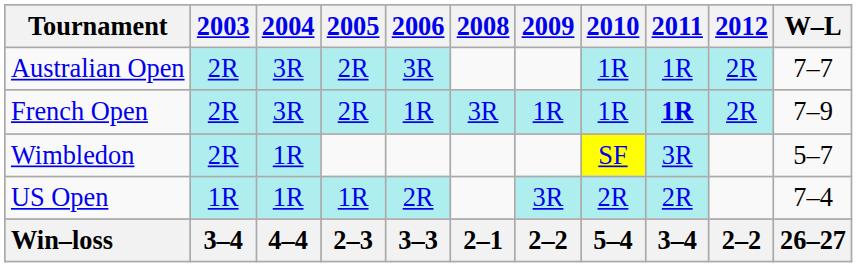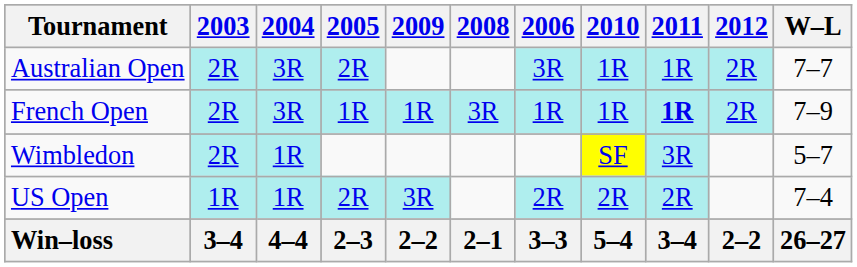columns swapped: 2006 <-> 2009
French Open | 2005: 2R -> 1R
US Open | 2005: 1R -> 2R
